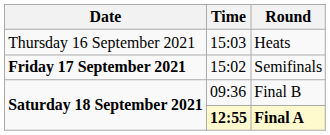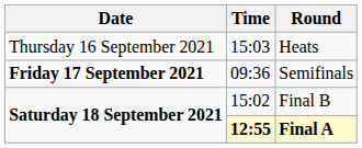Semifinals | Time: 15:02 -> 09:36
Final B | Time: 09:36 -> 15:02
